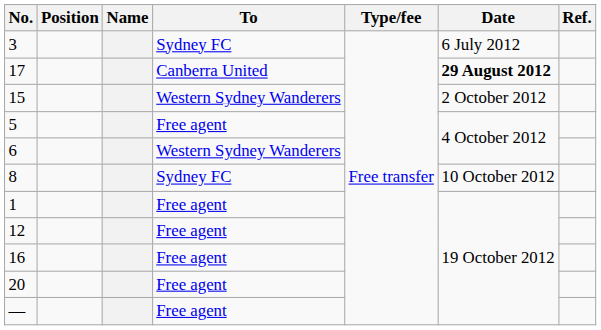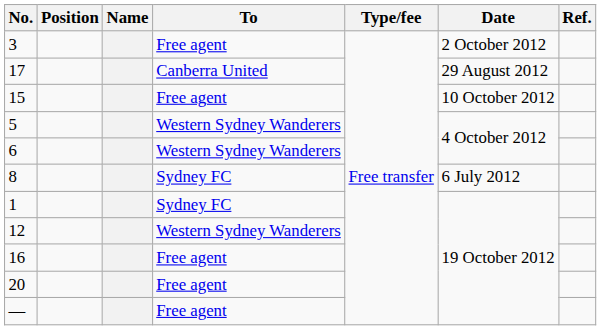3 | To: Sydney FC -> Free agent
3 | Date: 6 July 2012 -> 2 October 2012
17 | Date: bold -> normal
15 | To: Western Sydney Wanderers -> Free agent
15 | Date: 2 October 2012 -> 10 October 2012
5 | To: Free agent -> Western Sydney Wanderers
8 | Date: 10 October 2012 -> 6 July 2012
1 | To: Free agent -> Sydney FC
12 | To: Free agent -> Western Sydney Wanderers
